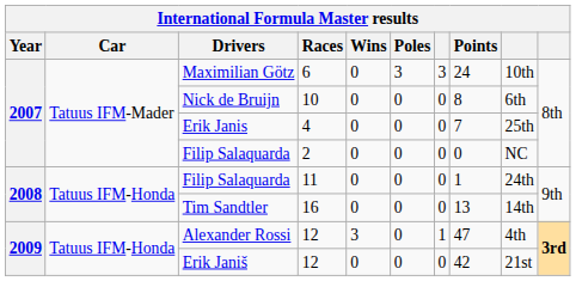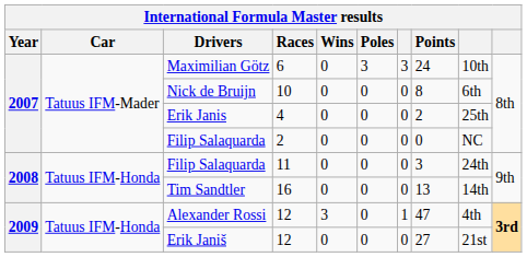Erik Janis | Points: 7 -> 2
Filip Salaquarda / 11 | Points: 1 -> 3
Erik Janiš | Points: 42 -> 27
